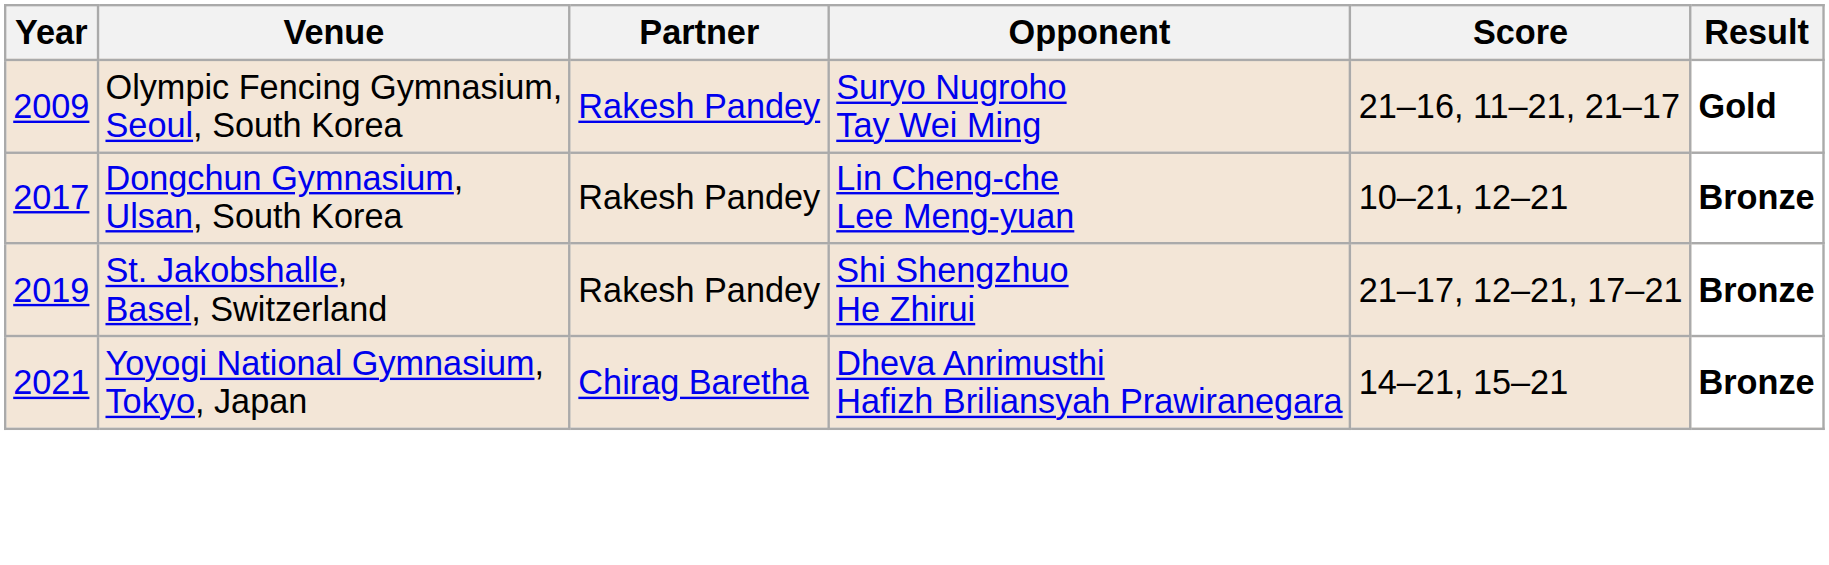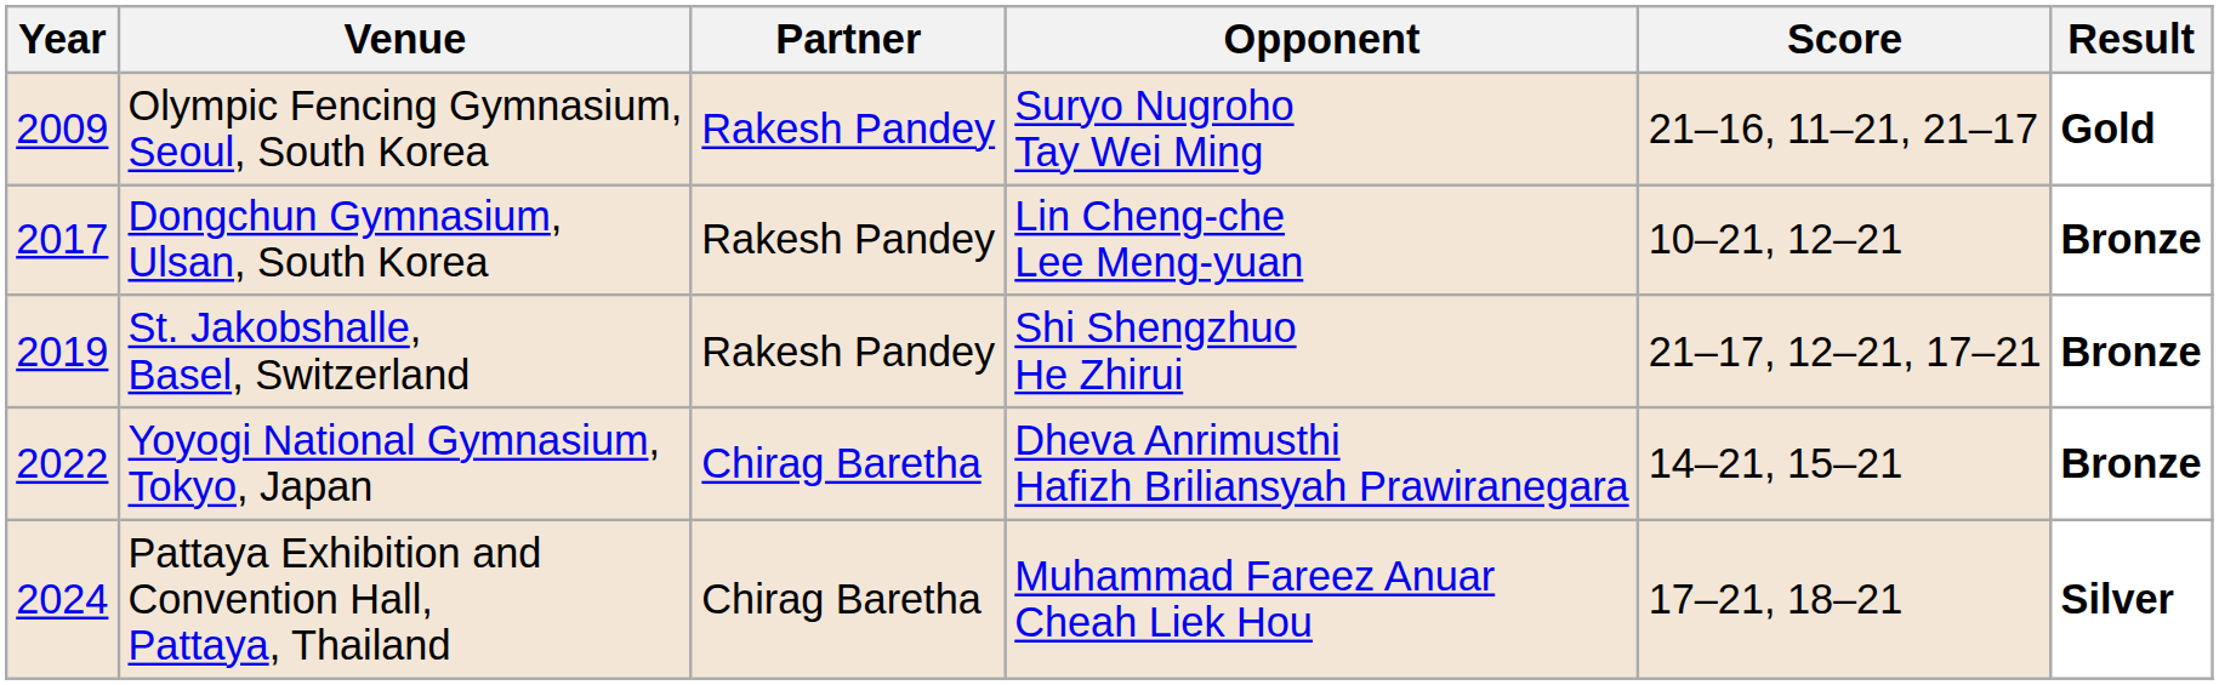Yoyogi National Gymnasium, Tokyo, Japan | Year: 2021 -> 2022
+ row: 2024 | Pattaya Exhibition and Convention Hall, Pattaya, Thailand | Chirag Baretha | Muhammad Fareez Anuar Cheah Liek Hou | 17–21, 18–21 | Silver
